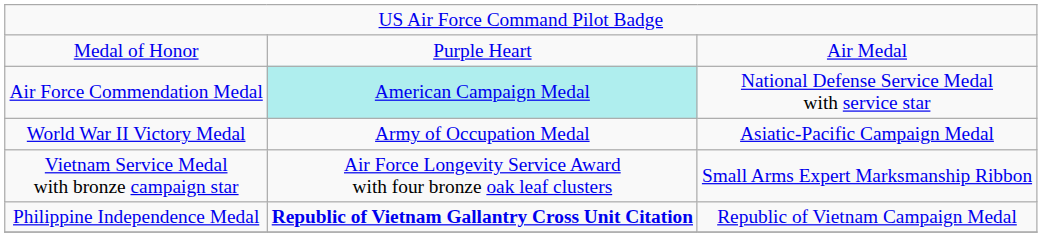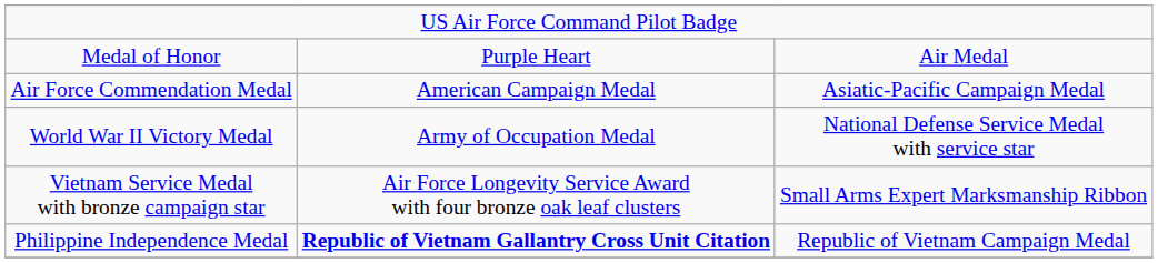Air Force Commendation Medal | column 2: paleturquoise background -> no background
Air Force Commendation Medal | column 3: National Defense Service Medal with service star -> Asiatic-Pacific Campaign Medal
World War II Victory Medal | column 3: Asiatic-Pacific Campaign Medal -> National Defense Service Medal with service star
